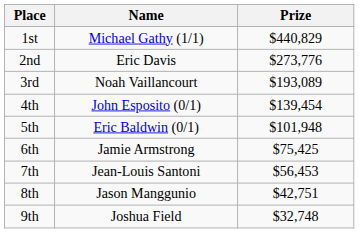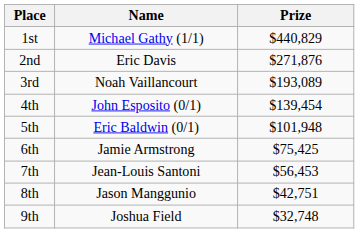2nd | Prize: $273,776 -> $271,876
